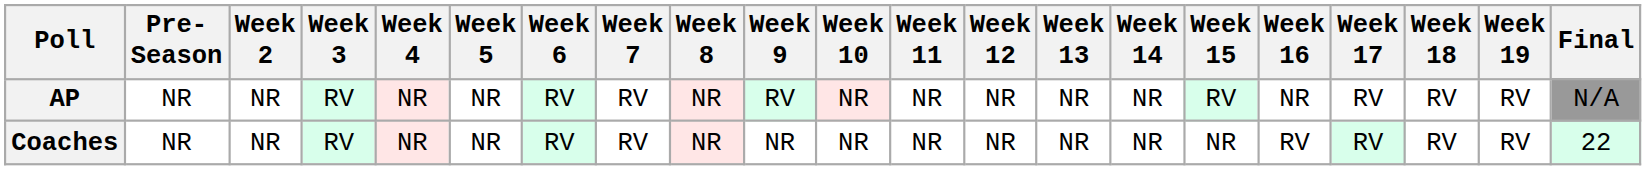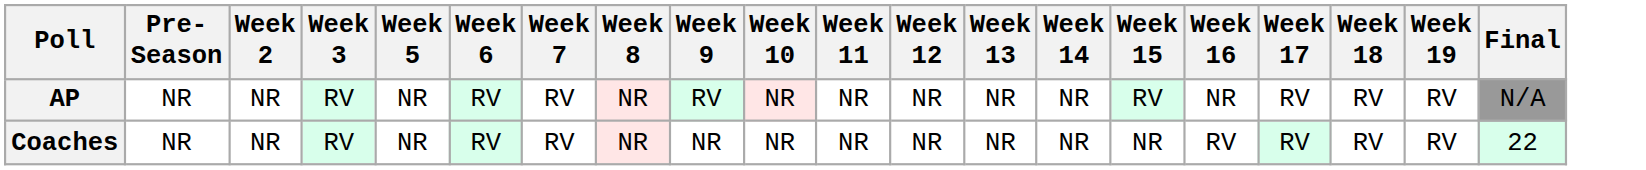- column: Week 4 | NR | NR
